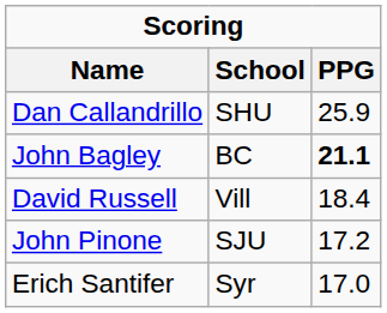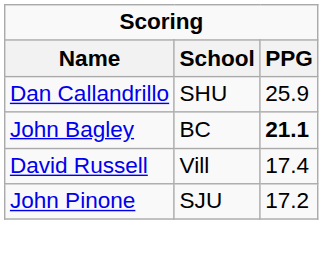David Russell | PPG: 18.4 -> 17.4
- row: Erich Santifer | Syr | 17.0
